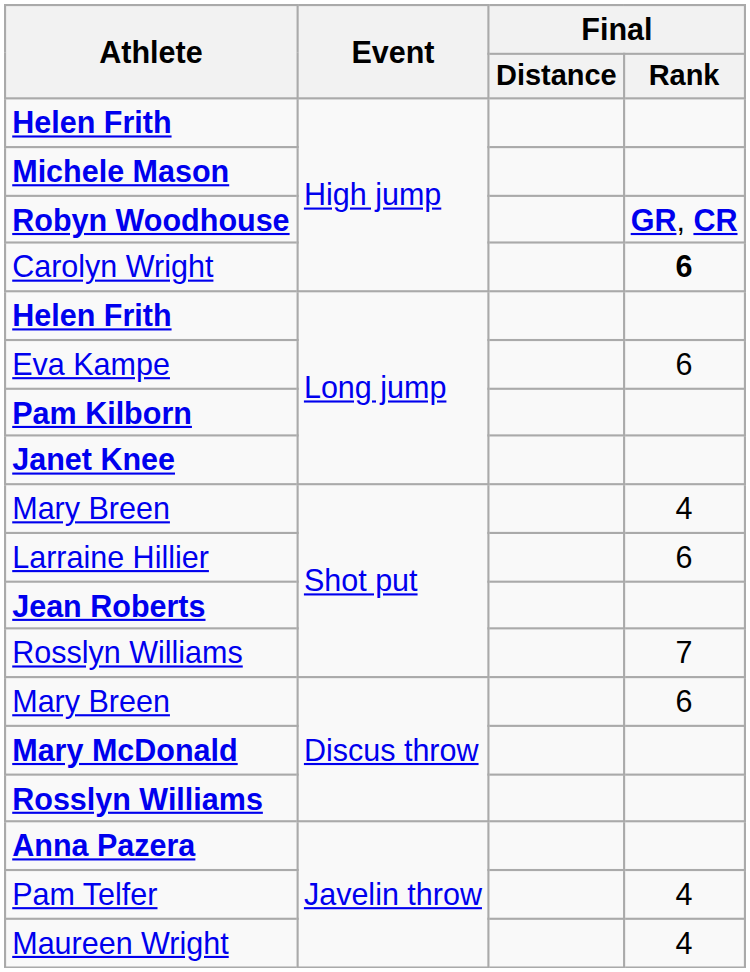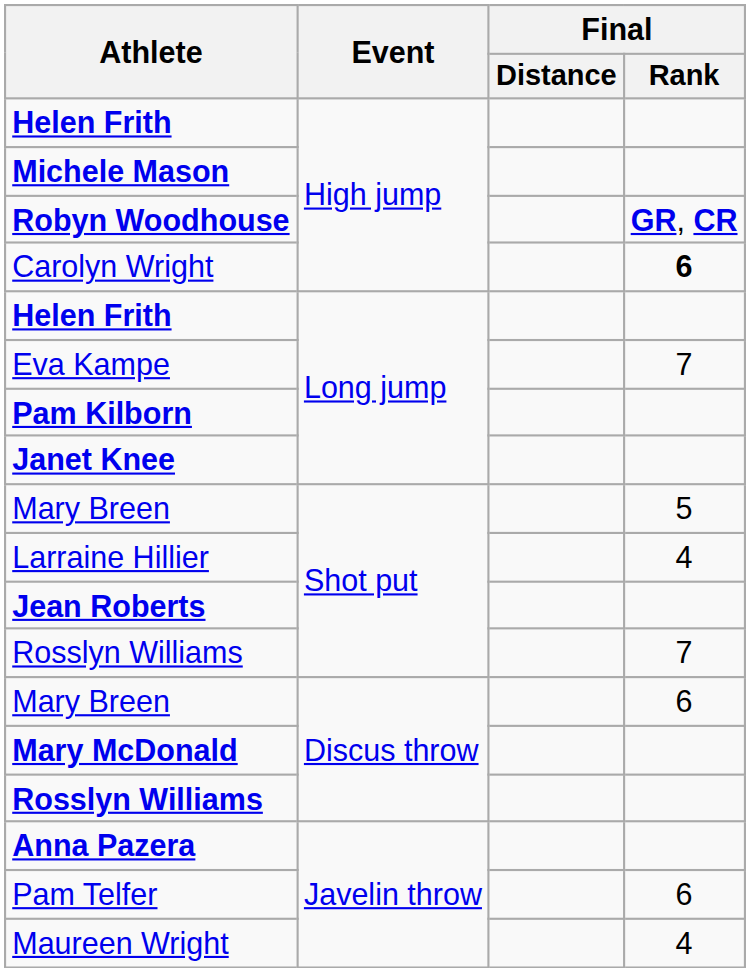Eva Kampe | Final / Rank: 6 -> 7
Mary Breen / Shot put | Final / Rank: 4 -> 5
Larraine Hillier | Final / Rank: 6 -> 4
Pam Telfer | Final / Rank: 4 -> 6
